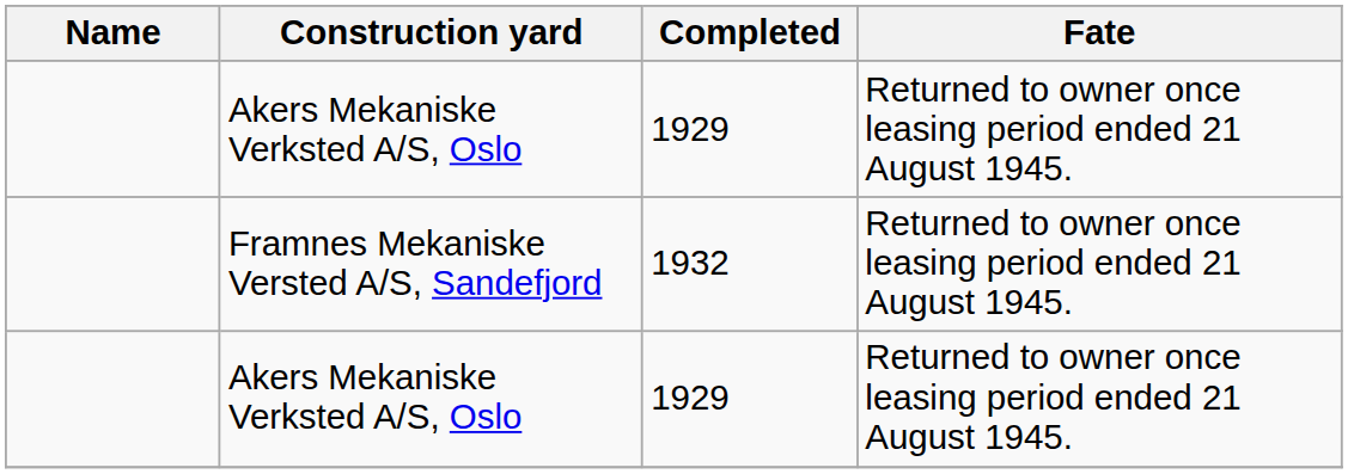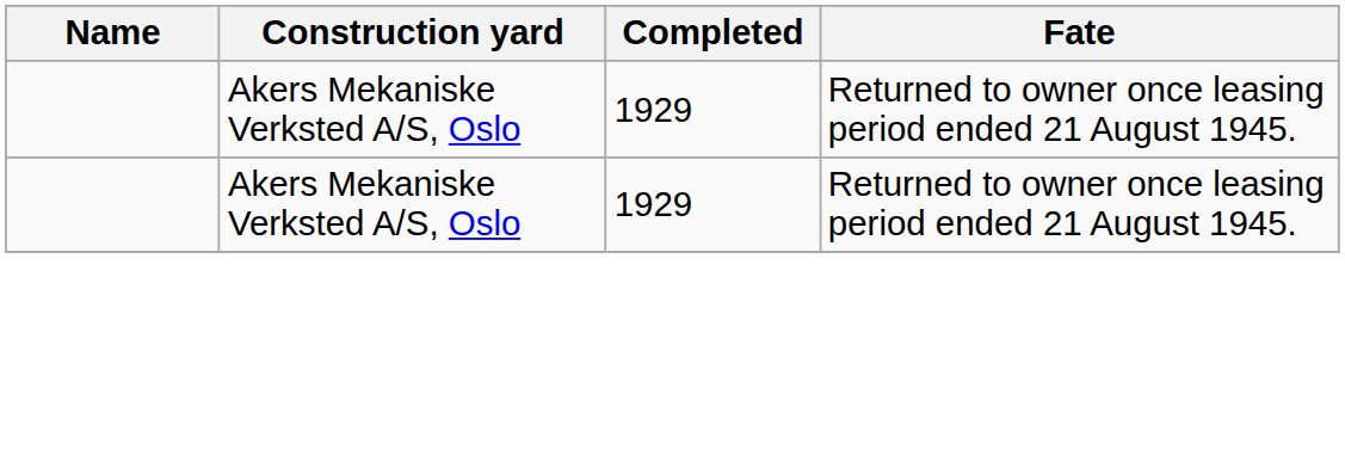- row: Framnes Mekaniske Versted A/S, Sandefjord | 1932 | Returned to owner once leasing period ended 21 August 1945.
